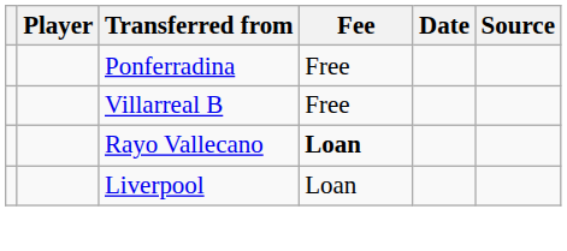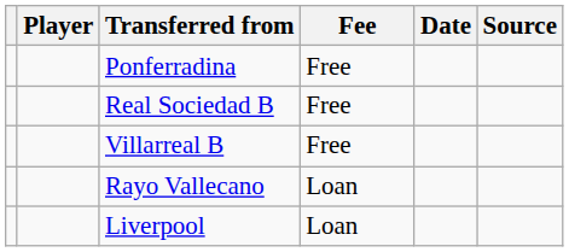+ row: Real Sociedad B | Free
Rayo Vallecano | Fee: bold -> normal
